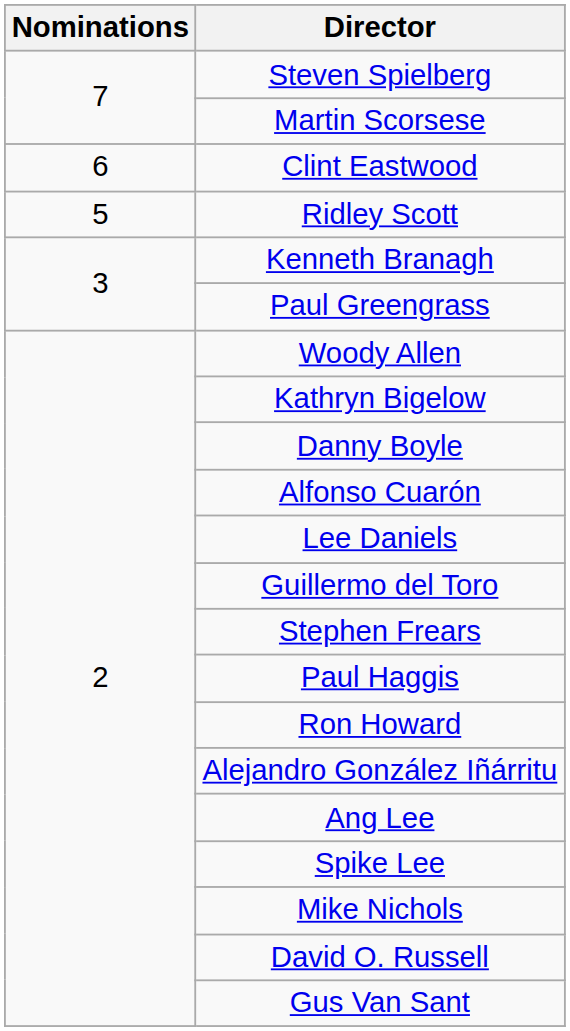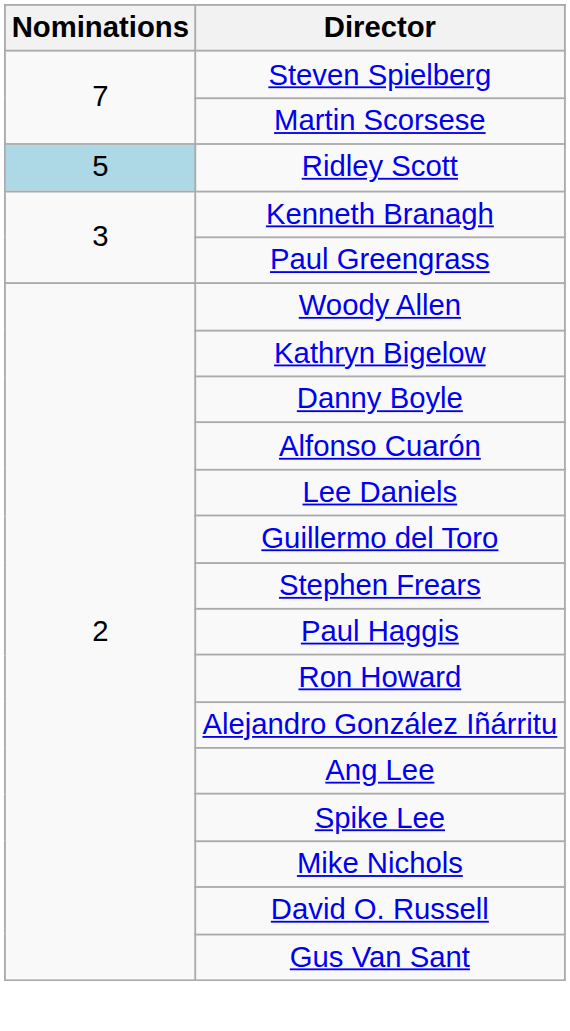- row: 6 | Clint Eastwood
Ridley Scott | Nominations: no background -> lightblue background
